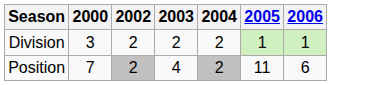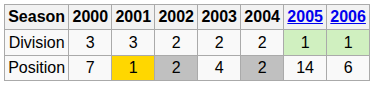+ column: 2001 | 3 | 1
Position | 2005: 11 -> 14
